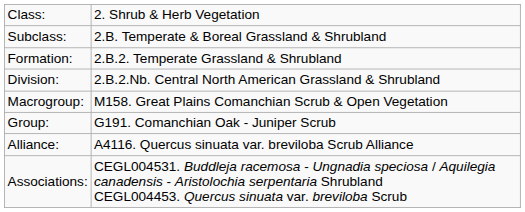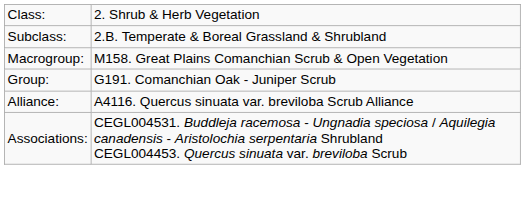- row: Formation: | 2.B.2. Temperate Grassland & Shrubland
- row: Division: | 2.B.2.Nb. Central North American Grassland & Shrubland
